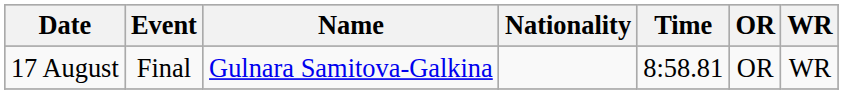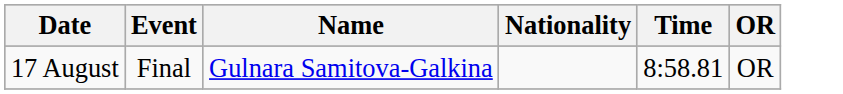- column: WR | WR
